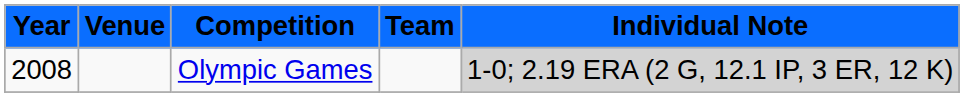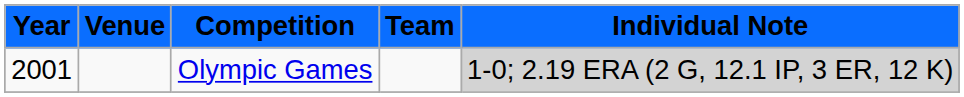Olympic Games | Year: 2008 -> 2001
